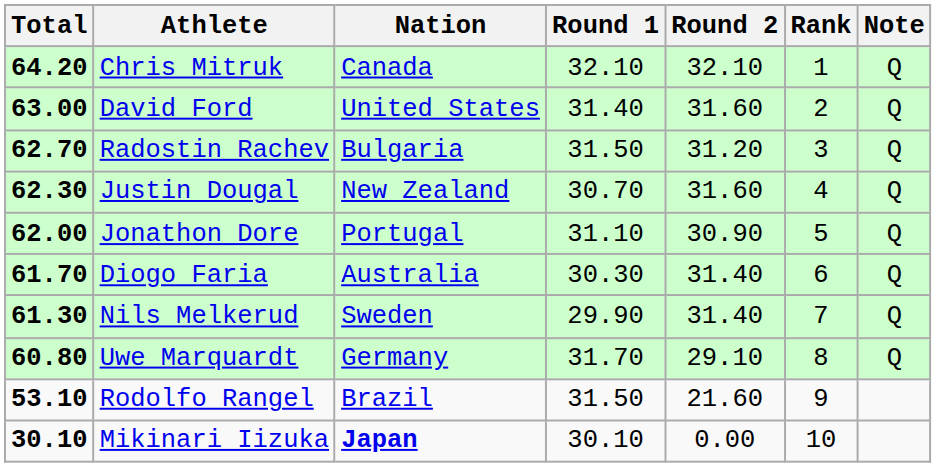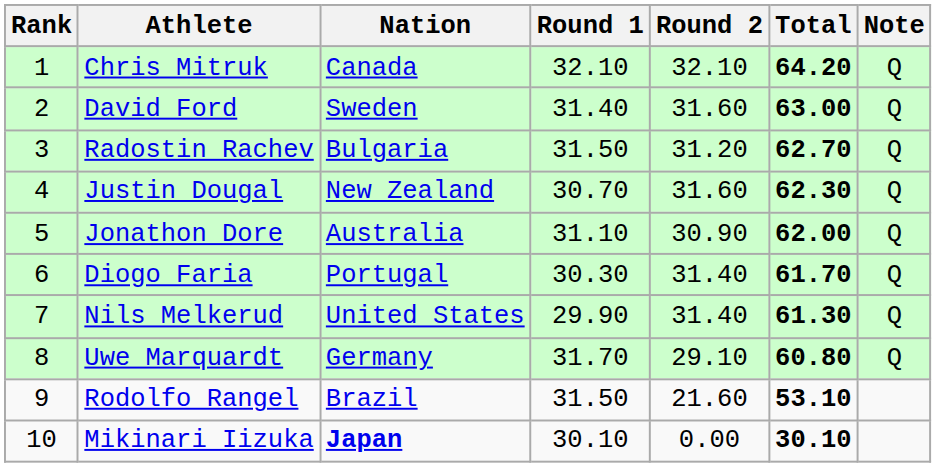columns swapped: Rank <-> Total
David Ford | Nation: United States -> Sweden
Jonathon Dore | Nation: Portugal -> Australia
Diogo Faria | Nation: Australia -> Portugal
Nils Melkerud | Nation: Sweden -> United States
